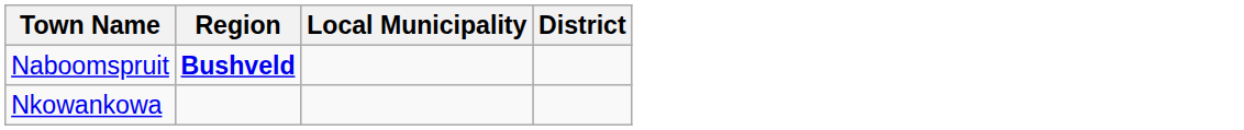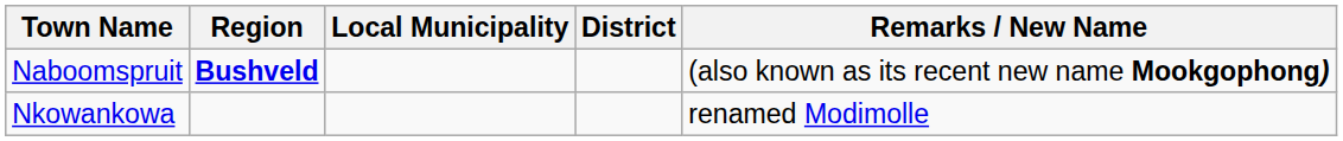+ column: Remarks / New Name | (also known as its recent new name Mookgophong) | renamed Modimolle
